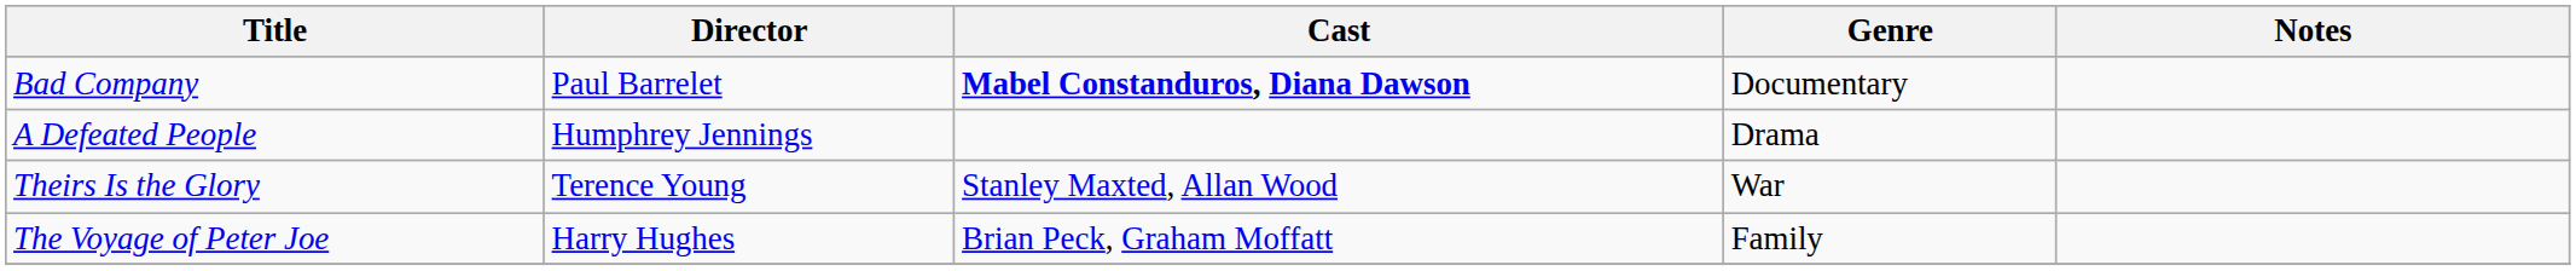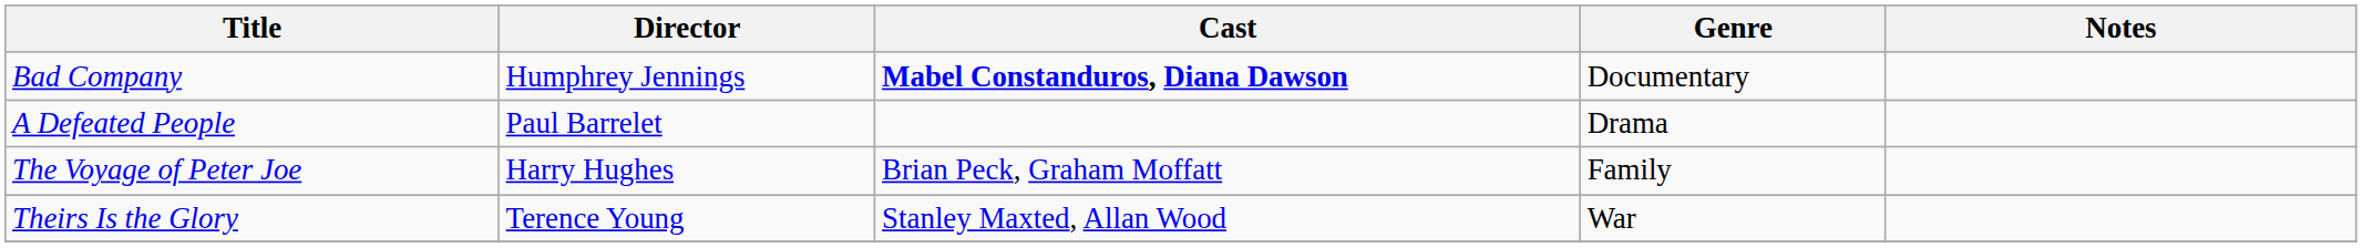Bad Company | Director: Paul Barrelet -> Humphrey Jennings
A Defeated People | Director: Humphrey Jennings -> Paul Barrelet
rows swapped: Theirs Is the Glory <-> The Voyage of Peter Joe
